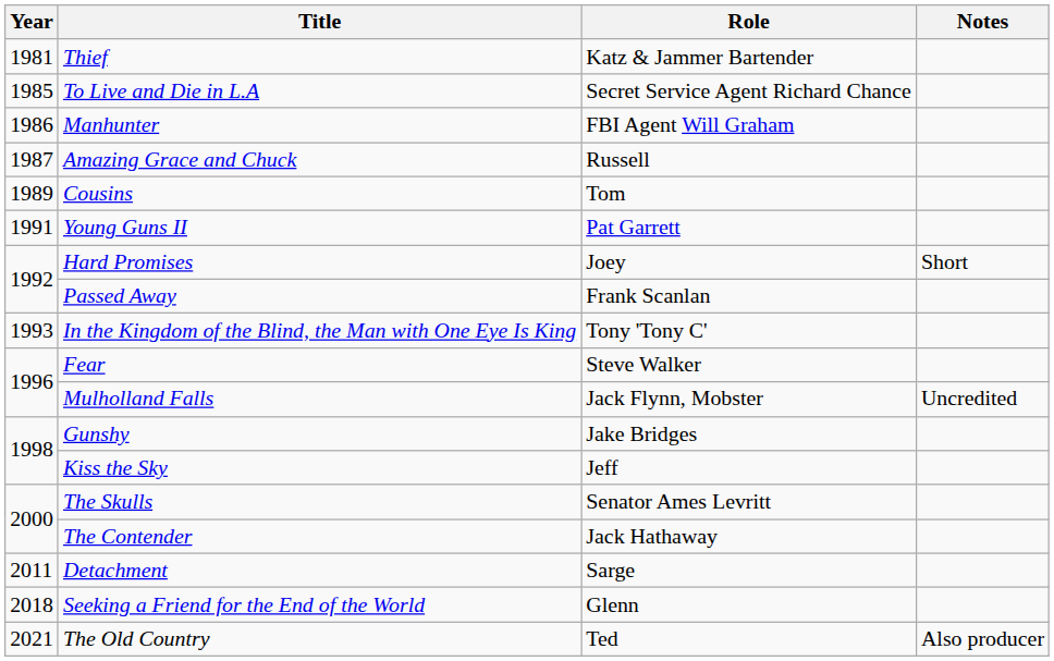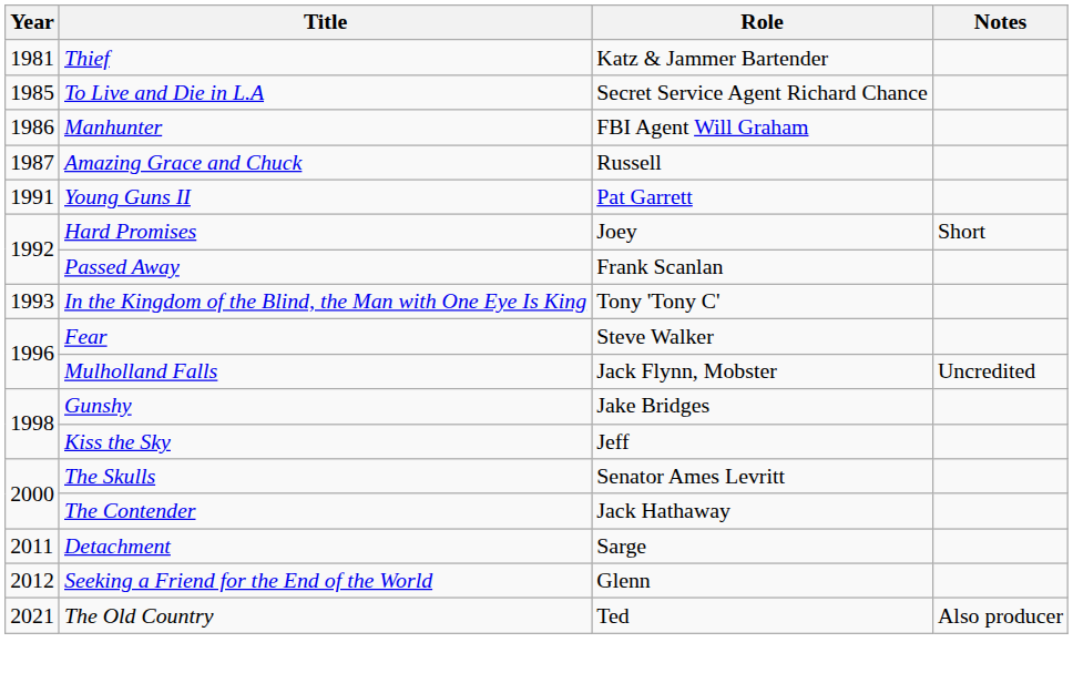- row: 1989 | Cousins | Tom
Seeking a Friend for the End of the World | Year: 2018 -> 2012
